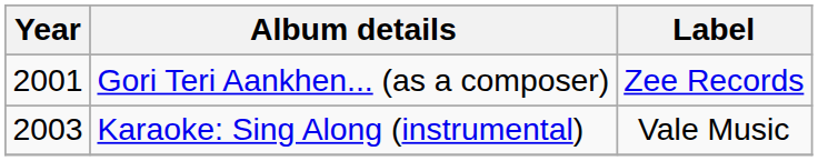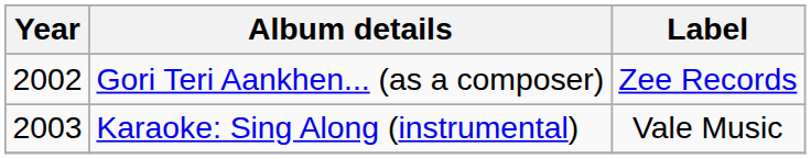Gori Teri Aankhen... (as a composer) | Year: 2001 -> 2002
